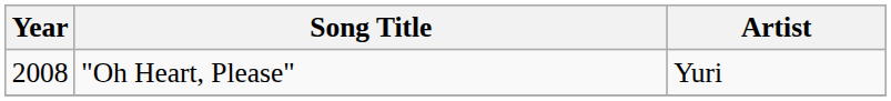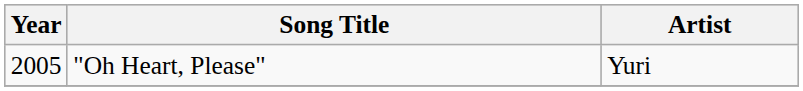"Oh Heart, Please" | Year: 2008 -> 2005
